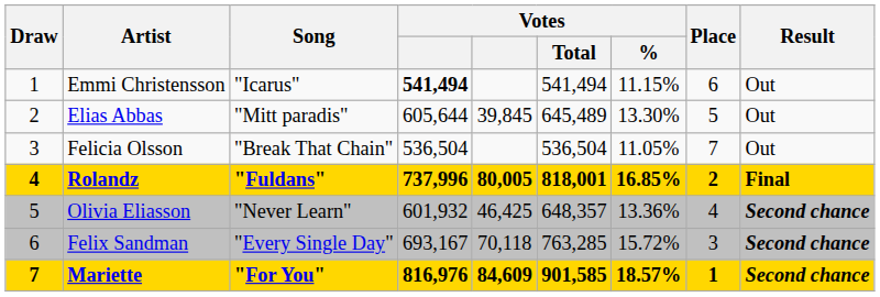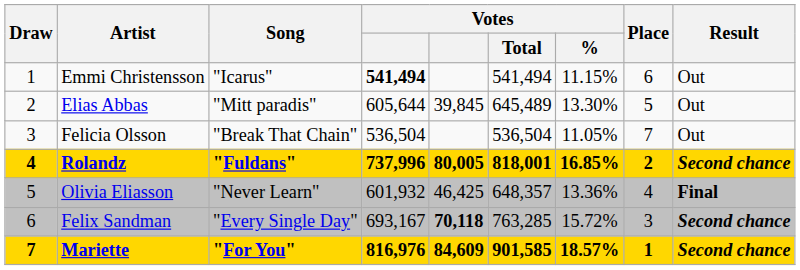Rolandz | Result: Final -> Second chance
Olivia Eliasson | Result: Second chance -> Final
Felix Sandman | column 5: normal -> bold
